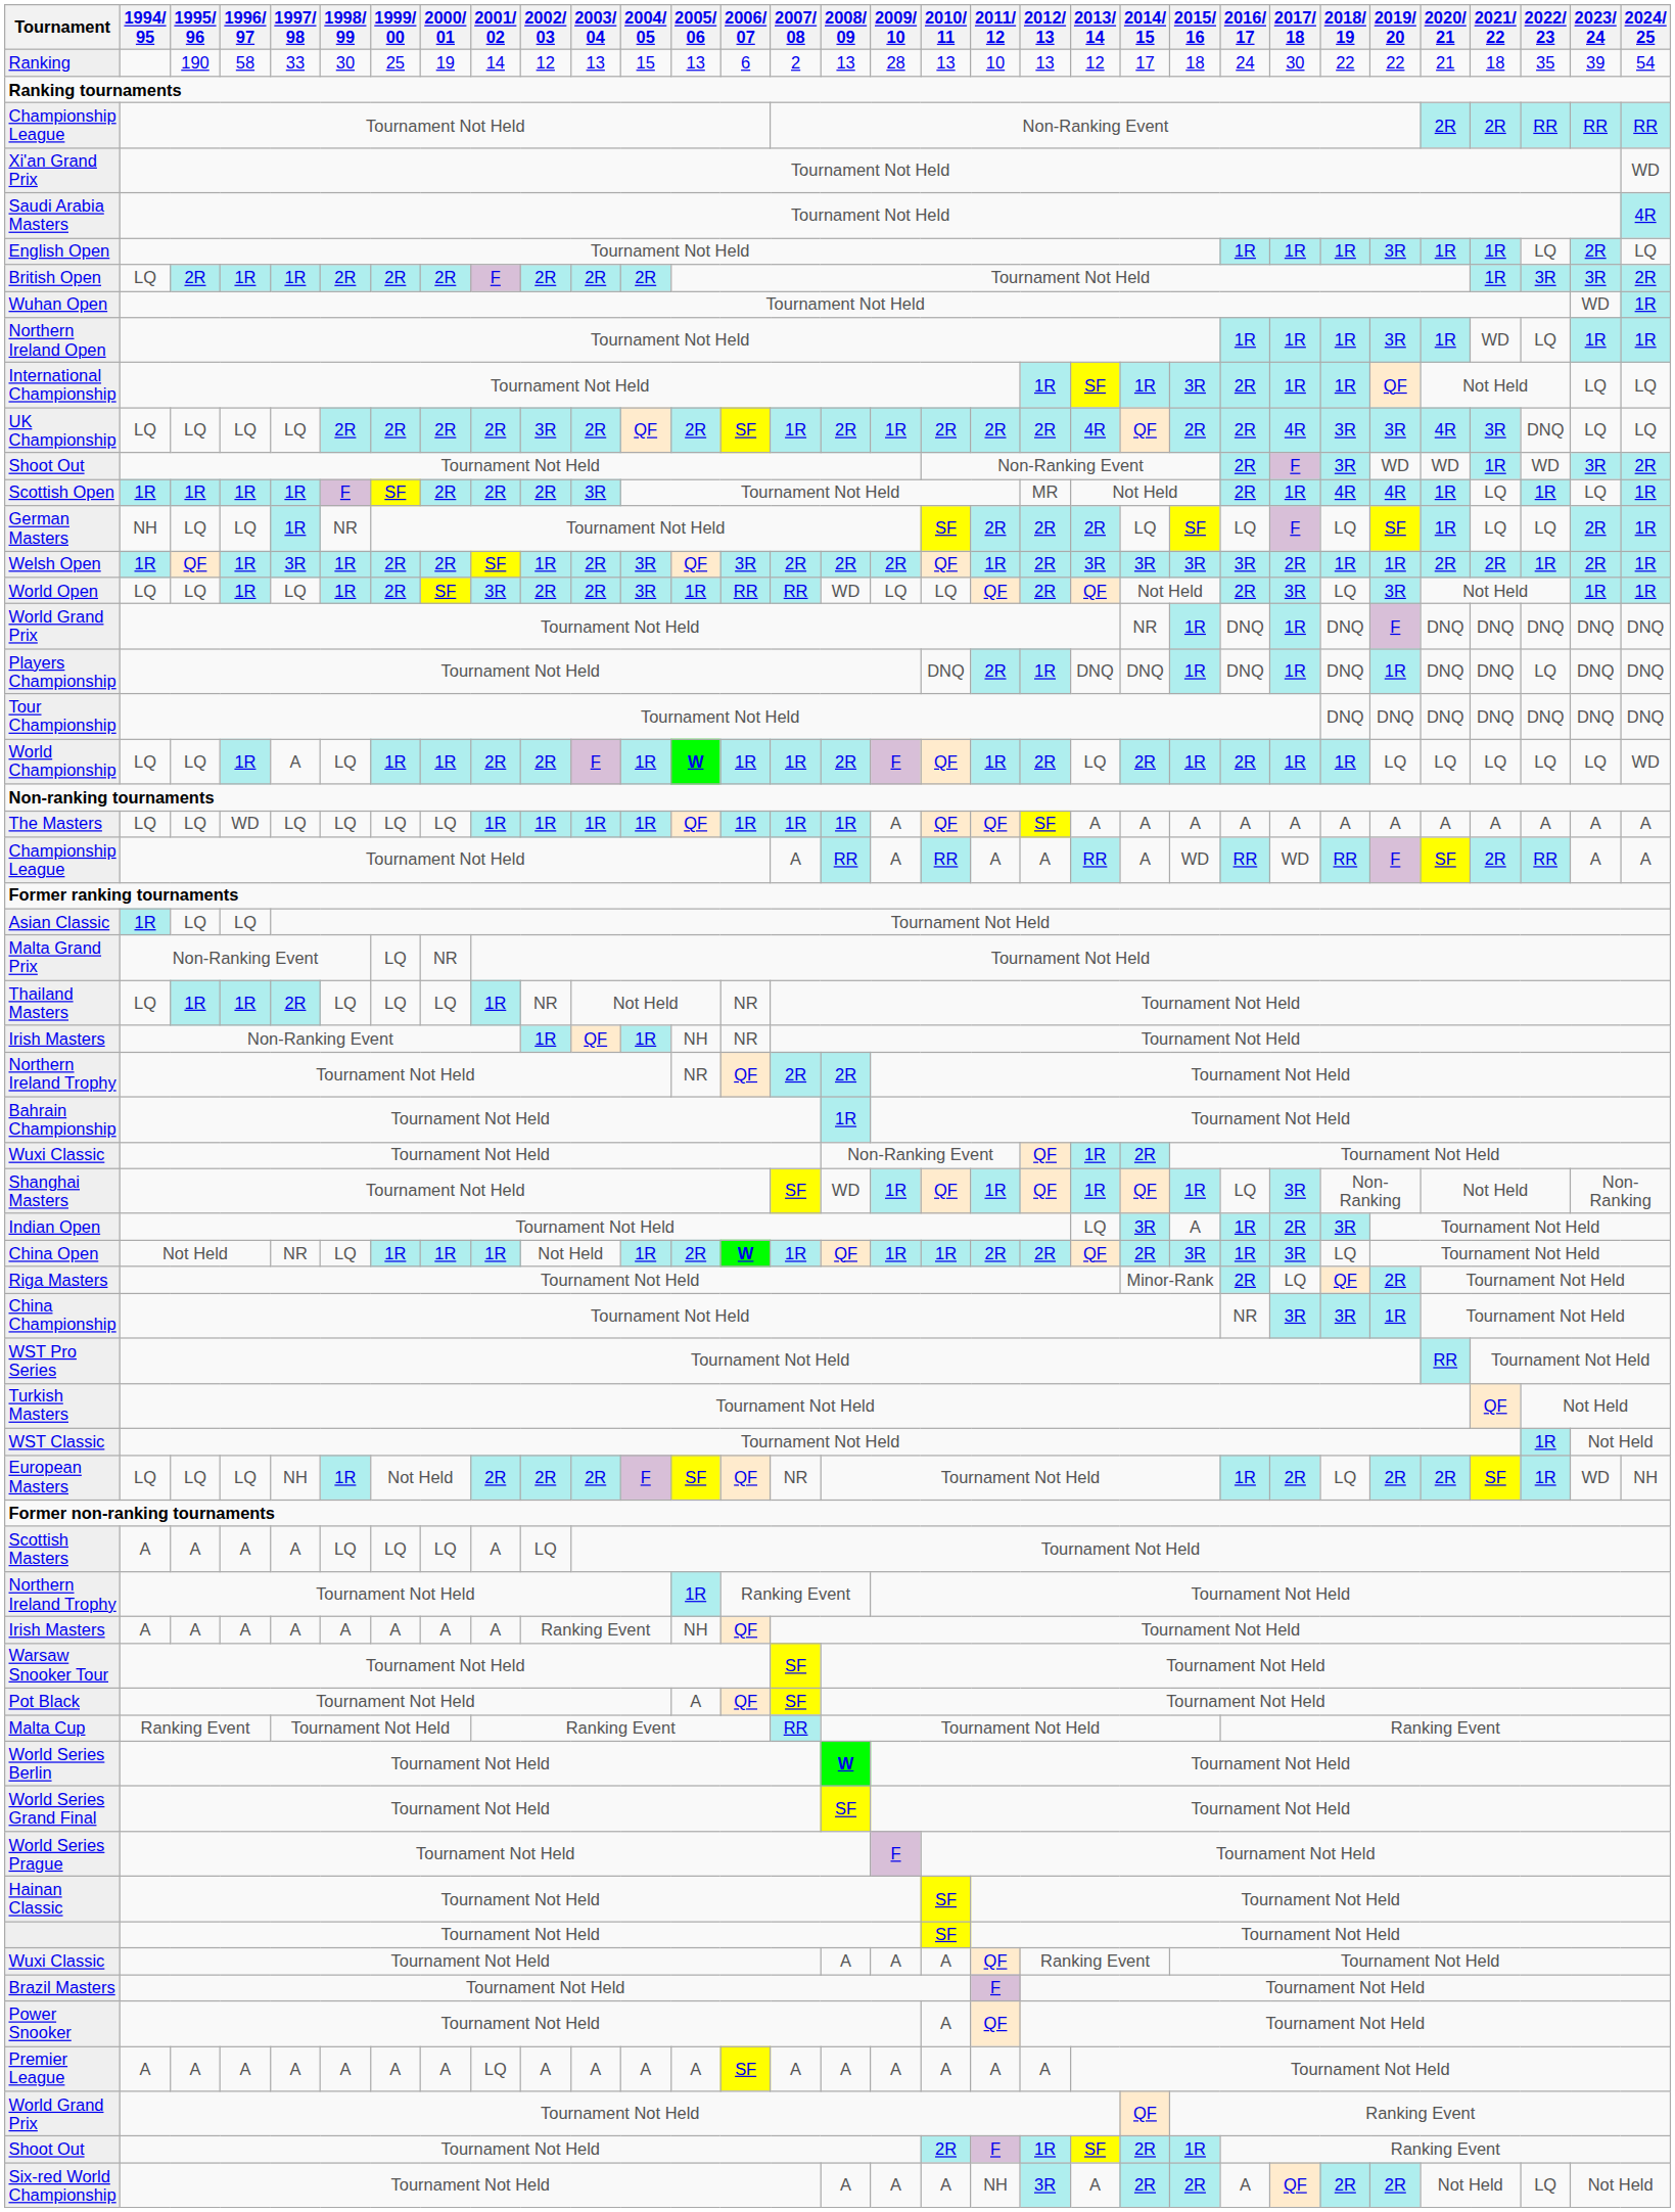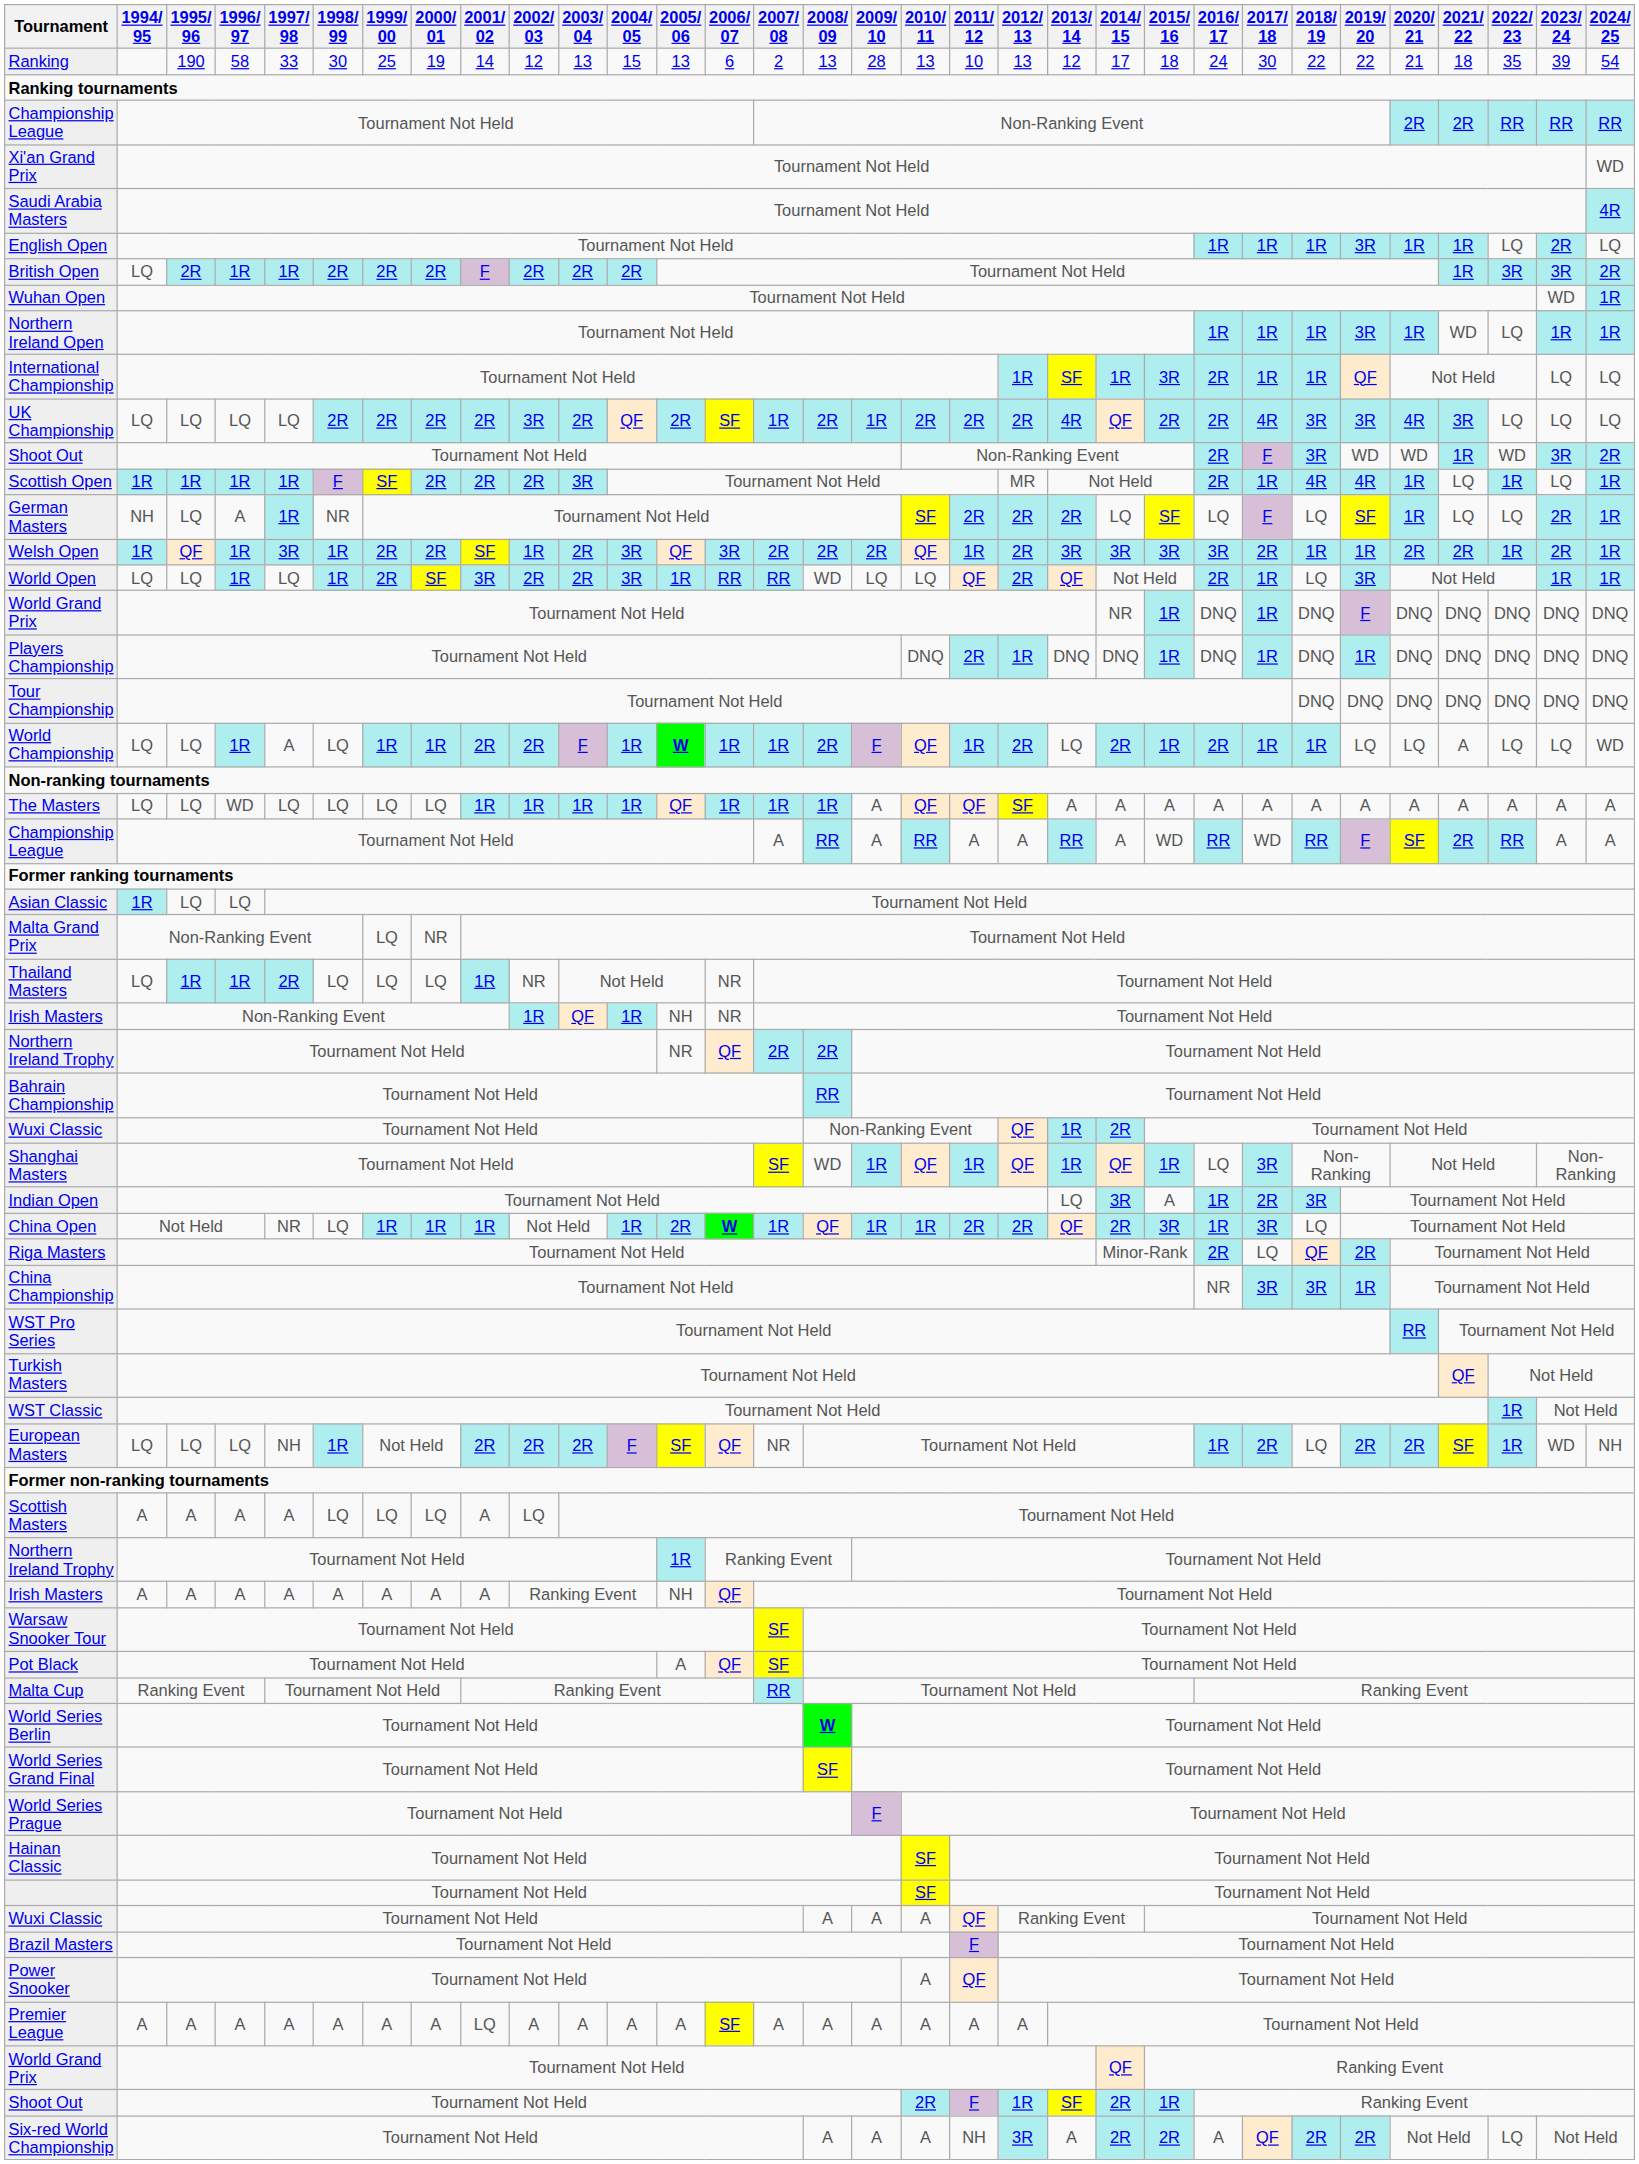UK Championship | 2022/ 23: DNQ -> LQ
German Masters | 1996/ 97: LQ -> A
World Open | 2017/ 18: 3R -> 1R
Players Championship | 2022/ 23: LQ -> DNQ
World Championship | 2021/ 22: LQ -> A
Bahrain Championship | 2008/ 09: 1R -> RR
